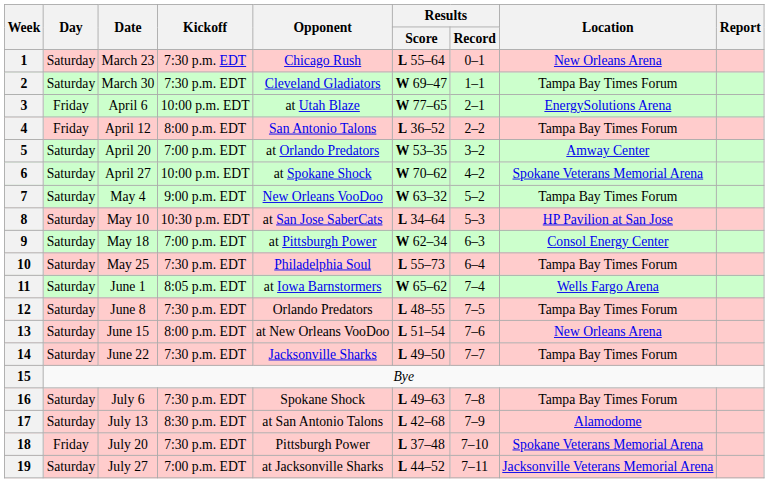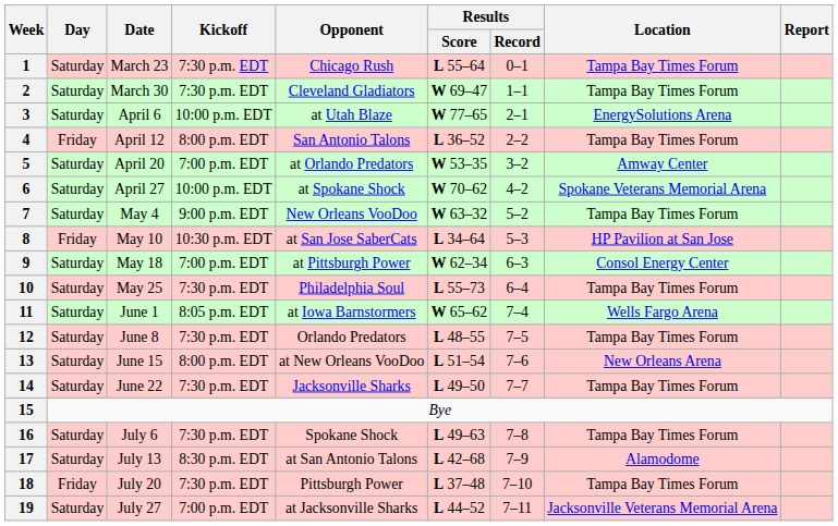1 | Location: New Orleans Arena -> Tampa Bay Times Forum
3 | Day: Friday -> Saturday
8 | Day: Saturday -> Friday
18 | Location: Spokane Veterans Memorial Arena -> Tampa Bay Times Forum
